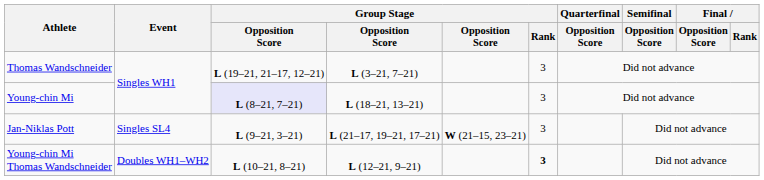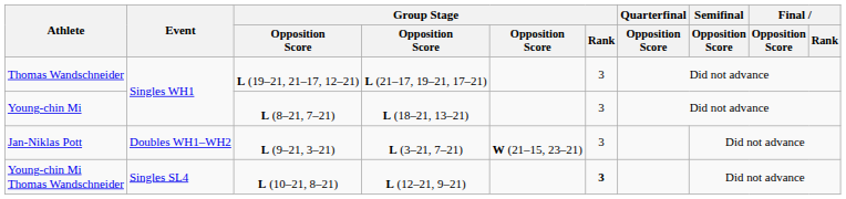Thomas Wandschneider | column 4: L (3–21, 7–21) -> L (21–17, 19–21, 17–21)
Young-chin Mi | column 3: lavender background -> no background
Jan-Niklas Pott | Event: Singles SL4 -> Doubles WH1–WH2
Jan-Niklas Pott | column 4: L (21–17, 19–21, 17–21) -> L (3–21, 7–21)
Young-chin Mi Thomas Wandschneider | Event: Doubles WH1–WH2 -> Singles SL4
